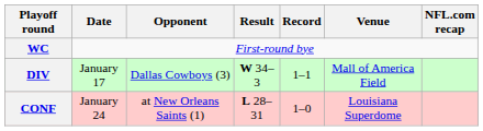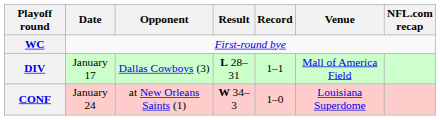DIV | Result: W 34–3 -> L 28–31
CONF | Result: L 28–31 -> W 34–3
